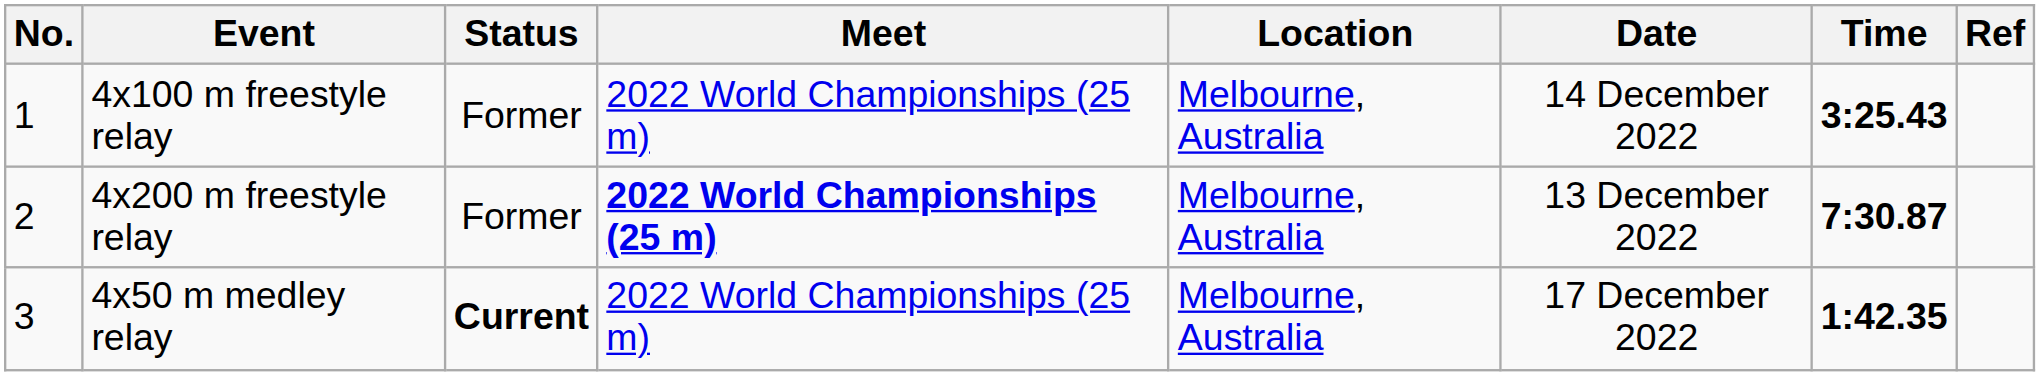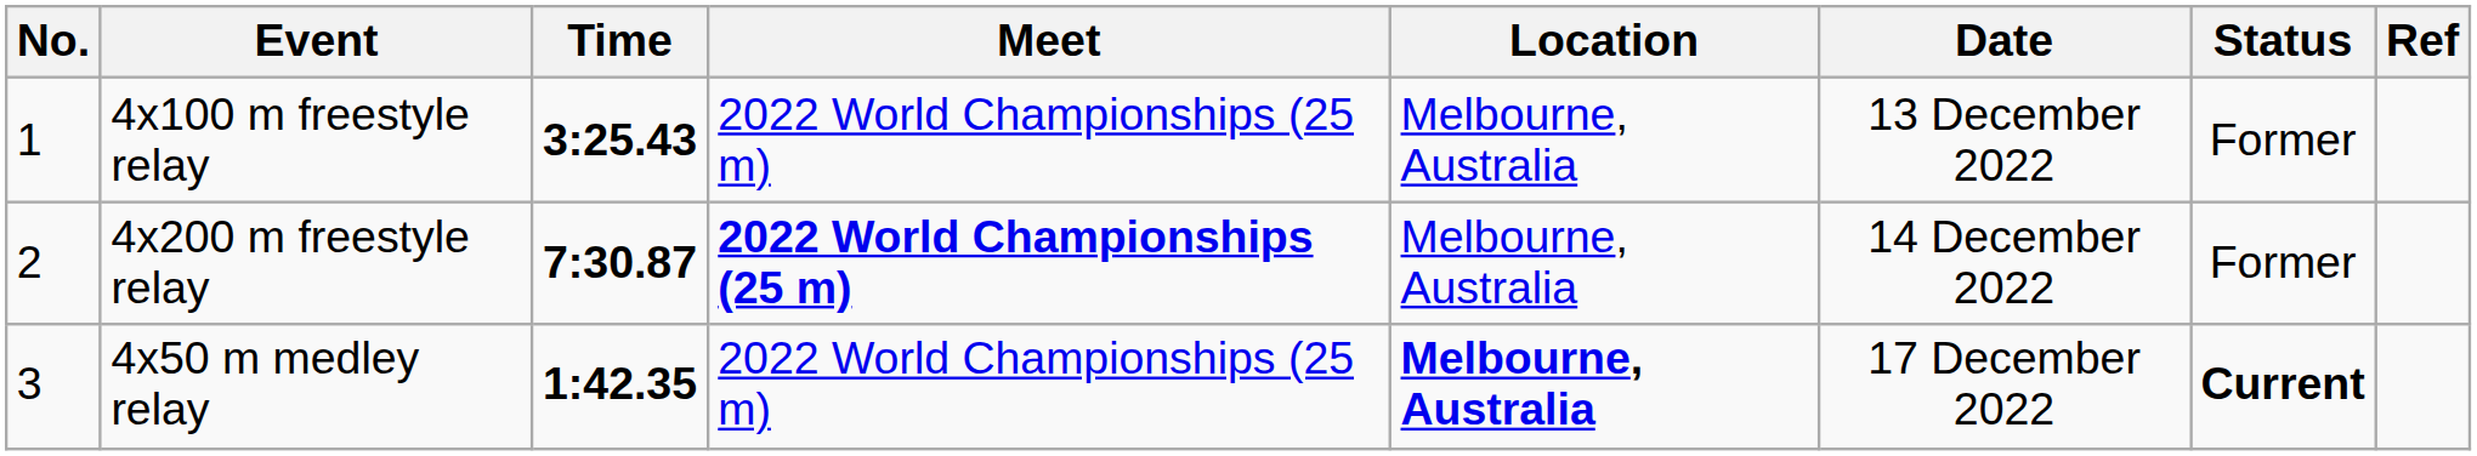columns swapped: Time <-> Status
4x100 m freestyle relay | Date: 14 December 2022 -> 13 December 2022
4x200 m freestyle relay | Date: 13 December 2022 -> 14 December 2022
4x50 m medley relay | Location: normal -> bold
